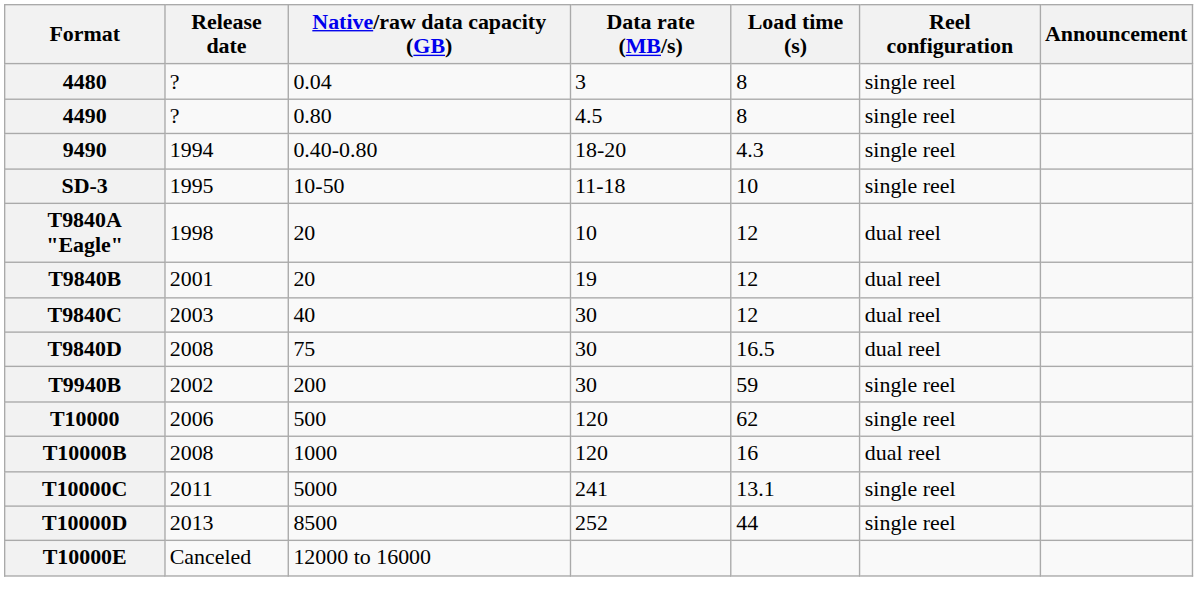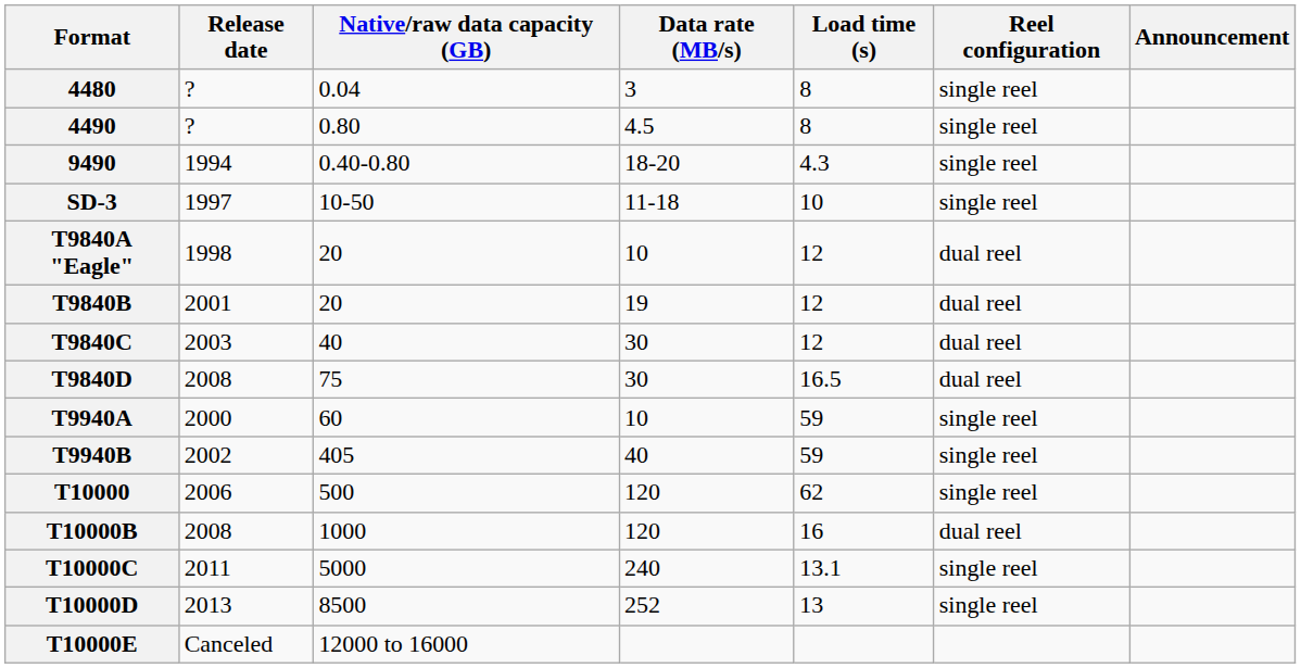SD-3 | Release date: 1995 -> 1997
+ row: T9940A | 2000 | 60 | 10 | 59 | single reel
T9940B | Native/raw data capacity (GB): 200 -> 405
T9940B | Data rate (MB/s): 30 -> 40
T10000C | Data rate (MB/s): 241 -> 240
T10000D | Load time (s): 44 -> 13
